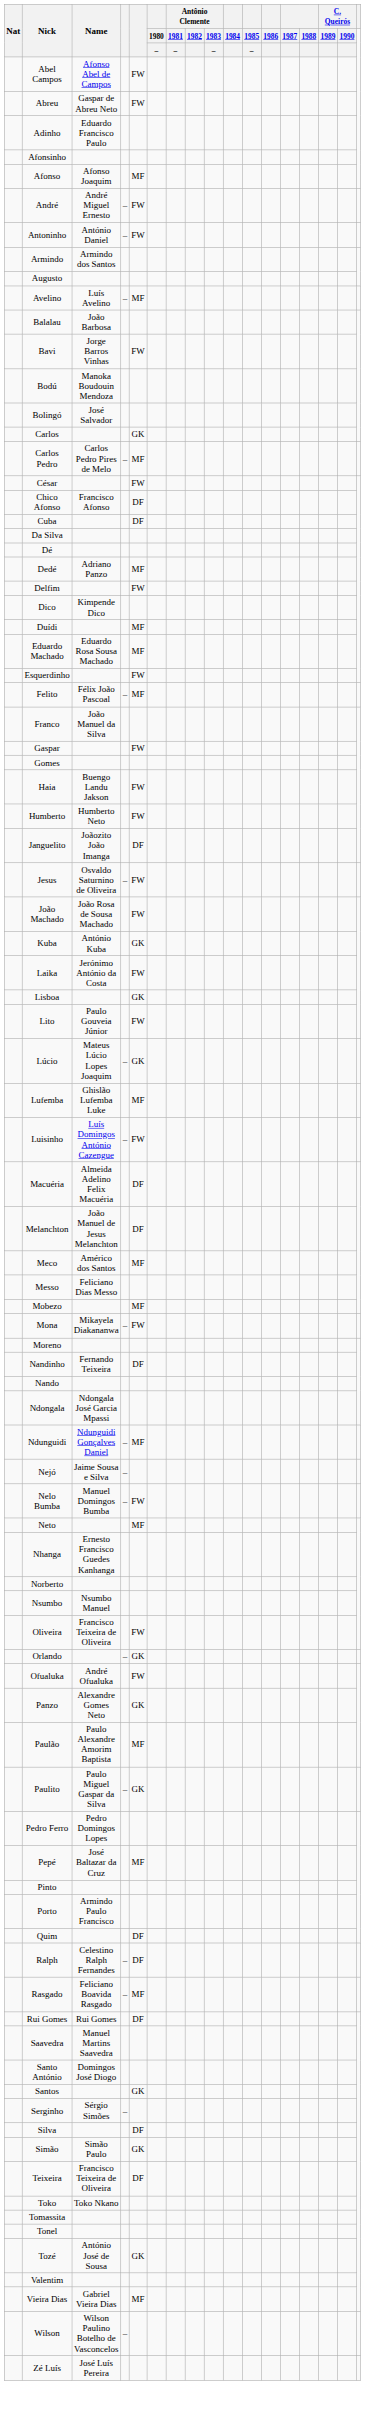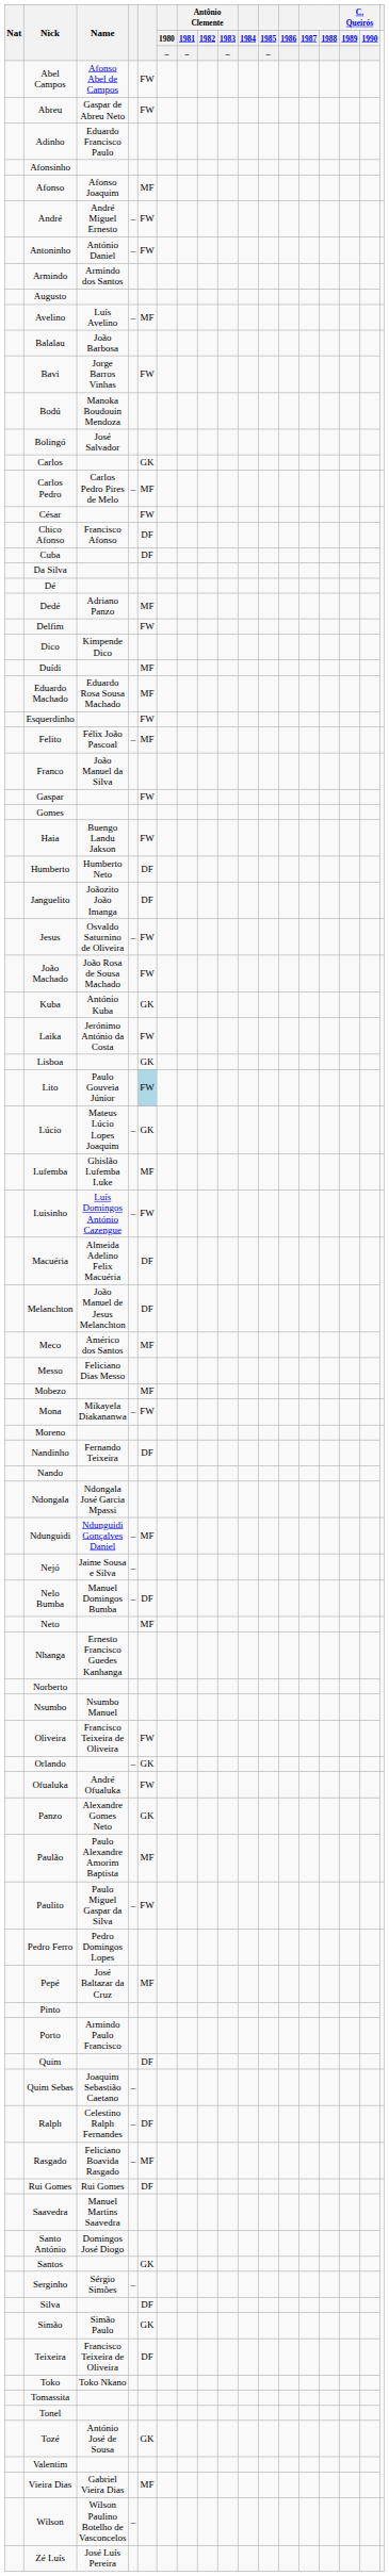Humberto | column 5: FW -> DF
Lito | column 5: no background -> lightblue background
Nelo Bumba | column 5: FW -> DF
Paulito | column 5: GK -> FW
+ row: Quim Sebas | Joaquim Sebastião Caetano | –
